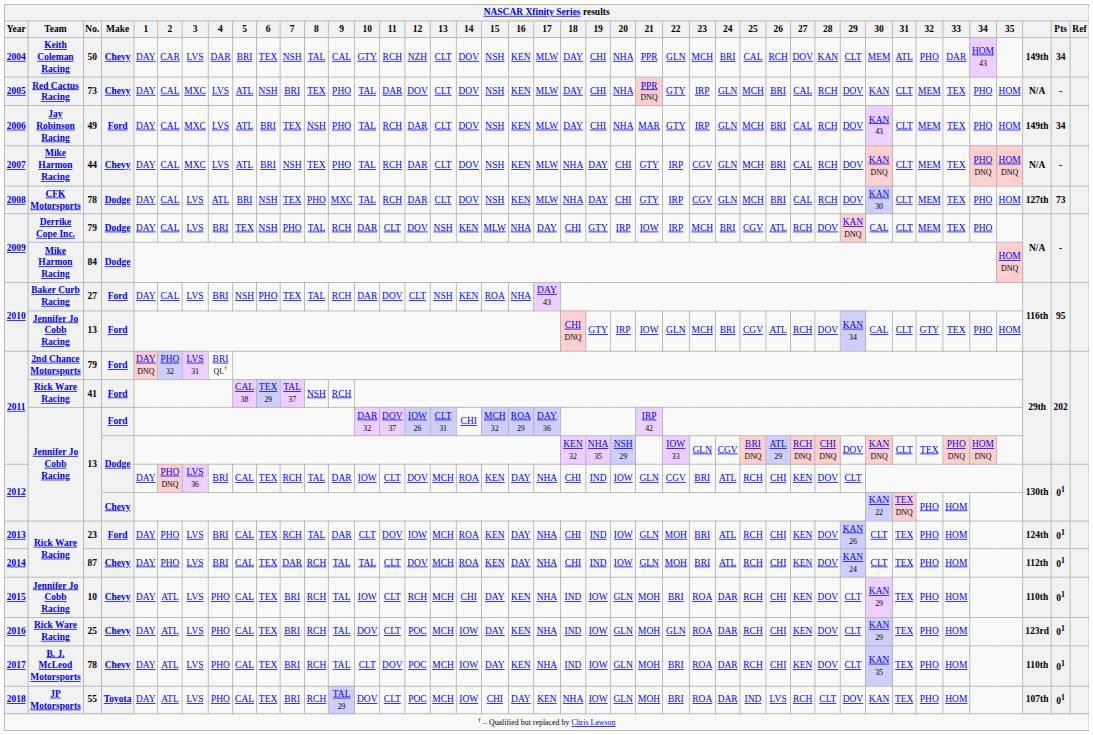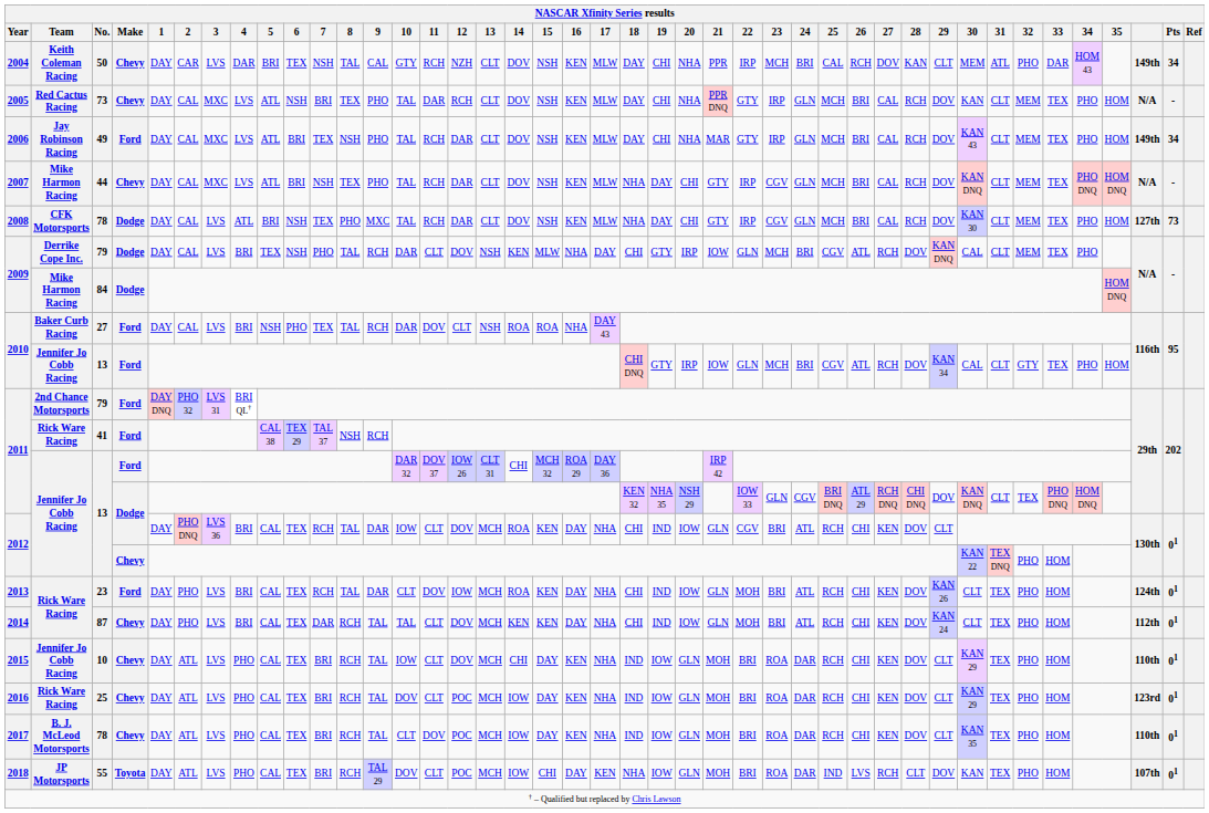2004 | 22: GLN -> IRP
2005 | 12: DOV -> RCH
2009 / 79 | 22: IRP -> GLN
2010 / 27 | 14: KEN -> ROA
2014 | 14: ROA -> KEN
2015 | 12: RCH -> DOV
2016 | 22: GLN -> BRI
